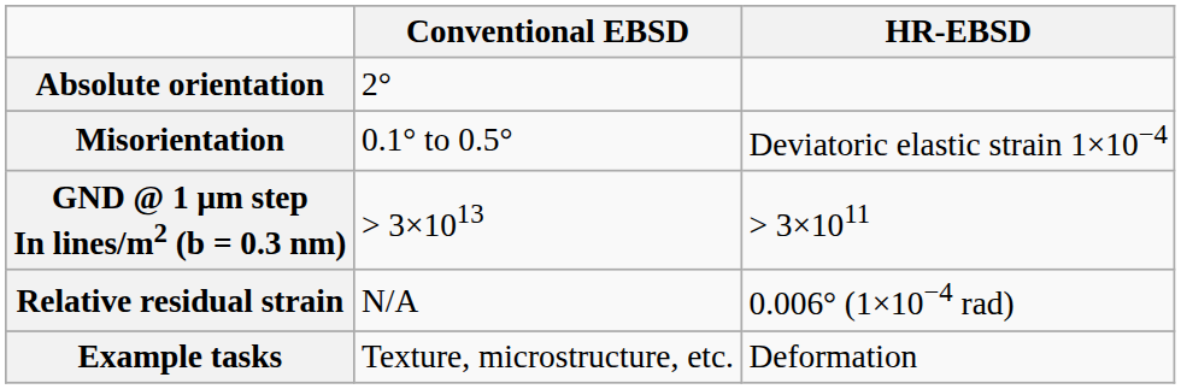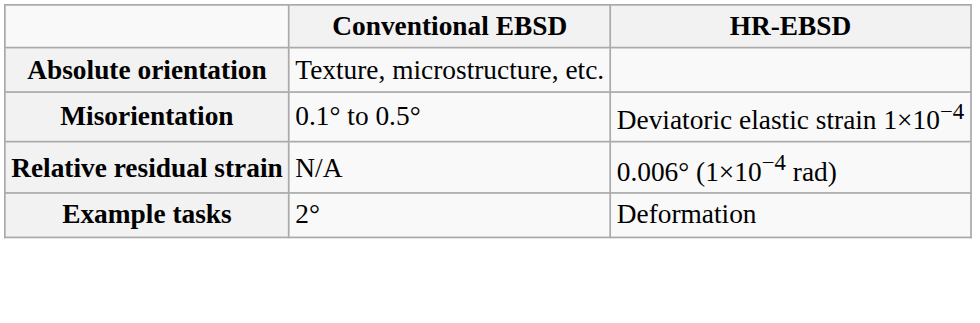Absolute orientation | Conventional EBSD: 2° -> Texture, microstructure, etc.
- row: GND @ 1 μm step In lines/m2 (b = 0.3 nm) | > 3×1013 | > 3×1011
Example tasks | Conventional EBSD: Texture, microstructure, etc. -> 2°
